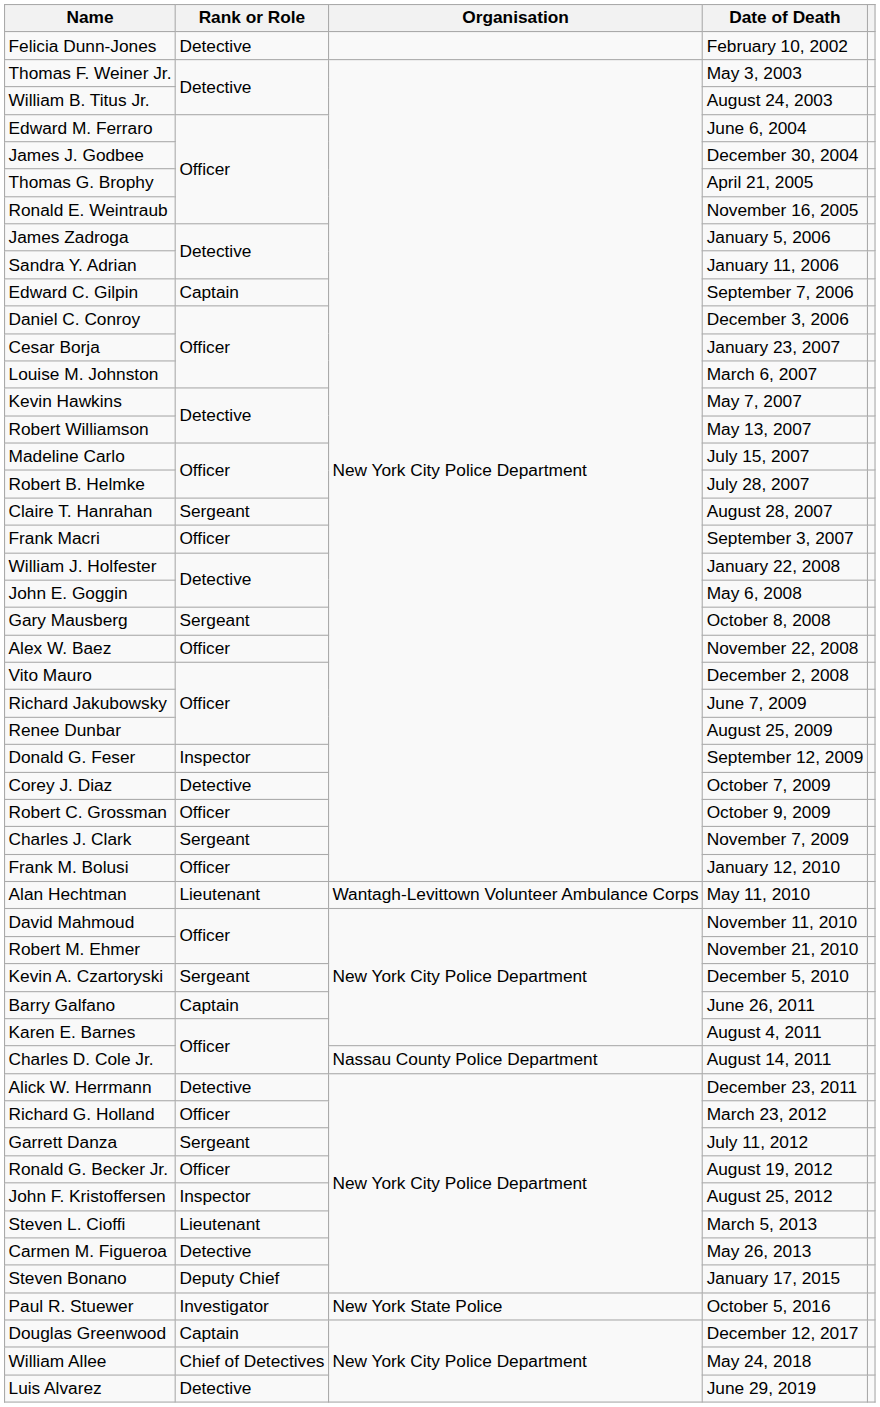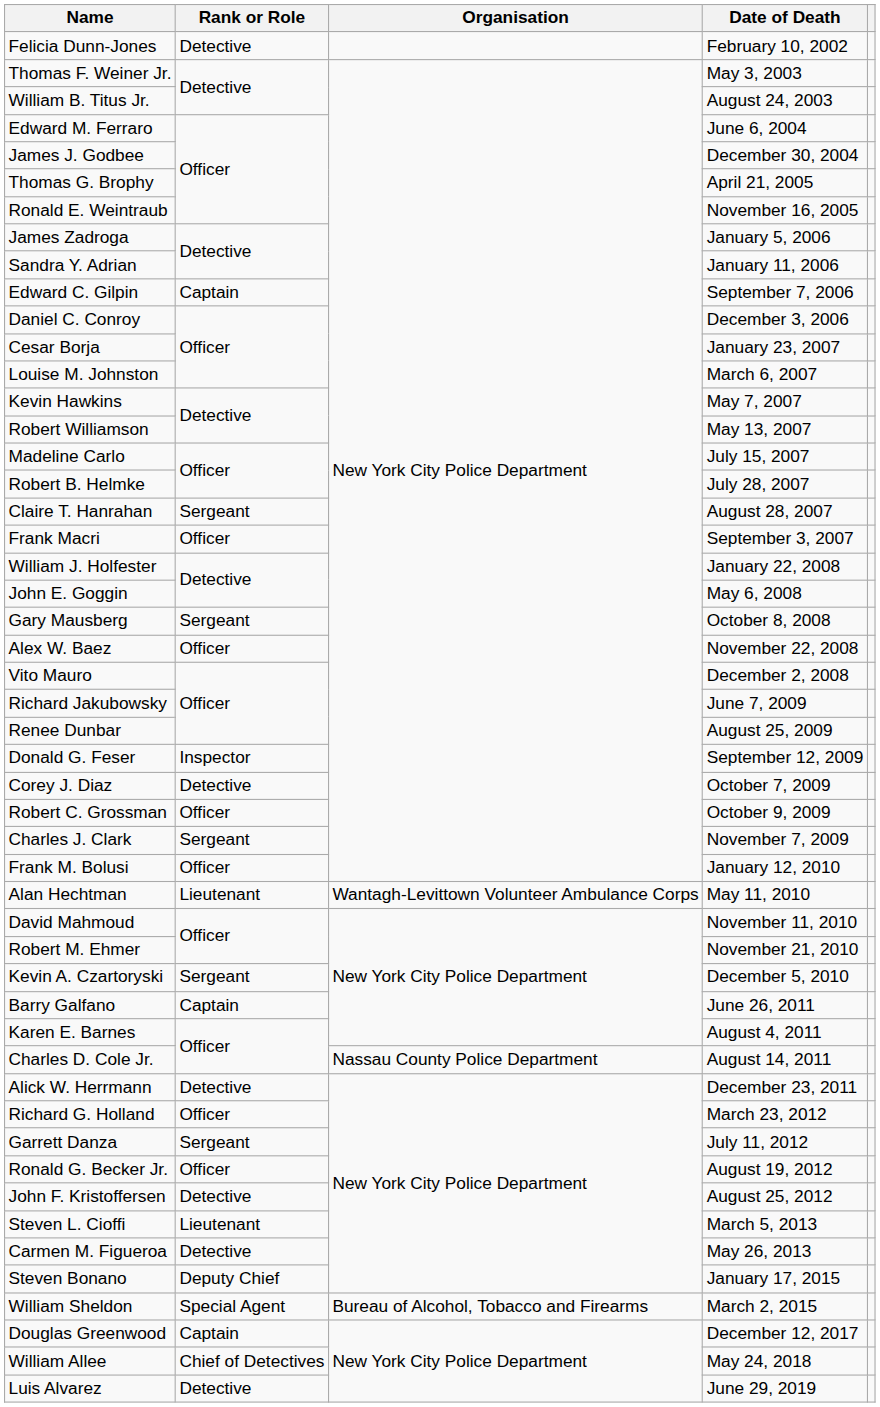John F. Kristoffersen | Rank or Role: Inspector -> Detective
+ row: William Sheldon | Special Agent | Bureau of Alcohol, Tobacco and Firearms | March 2, 2015
- row: Paul R. Stuewer | Investigator | New York State Police | October 5, 2016
